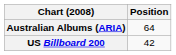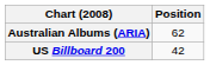Australian Albums (ARIA) | Position: 64 -> 62
